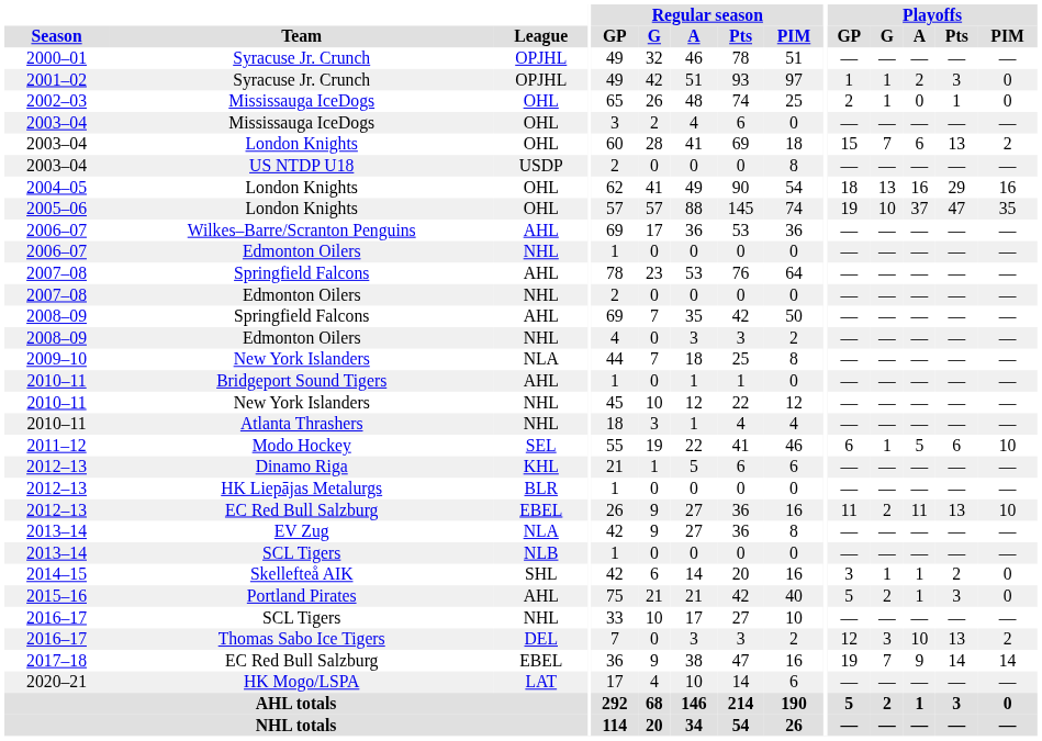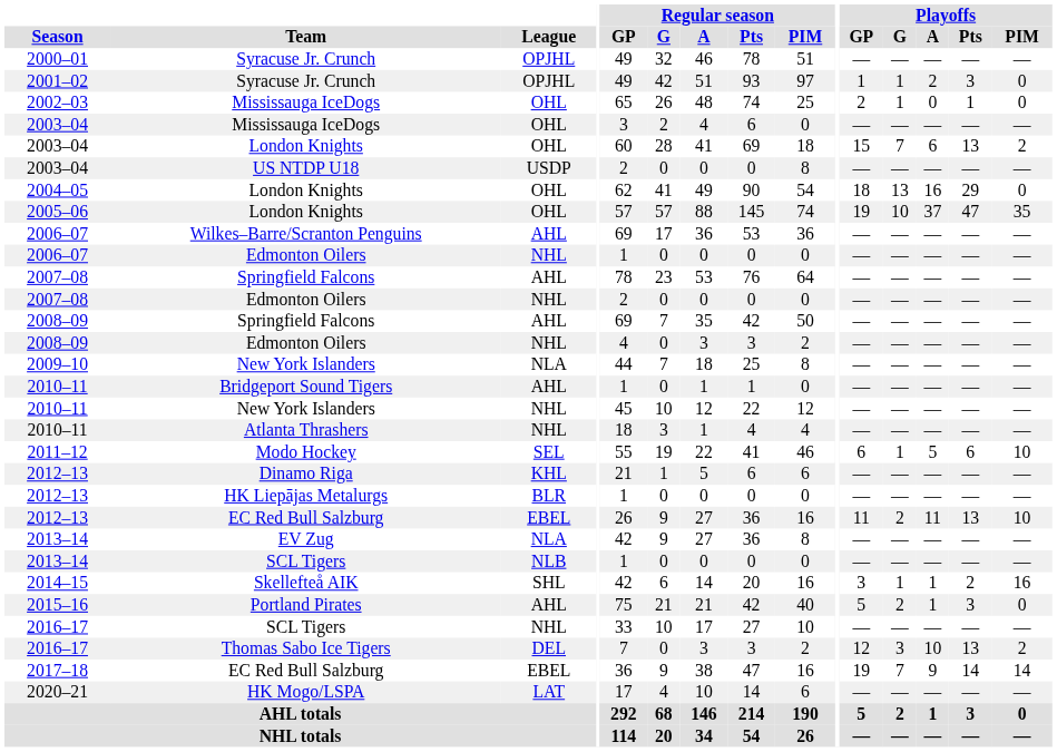2004–05 / London Knights | Playoffs / PIM: 16 -> 0
Skellefteå AIK | Playoffs / PIM: 0 -> 16
